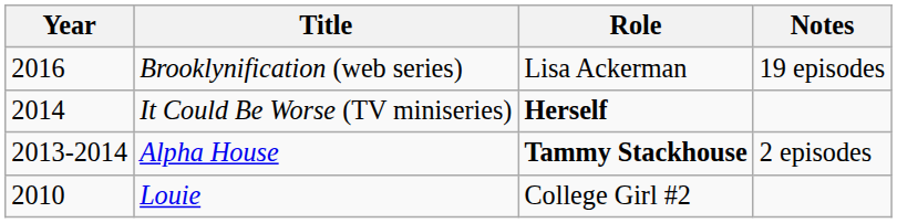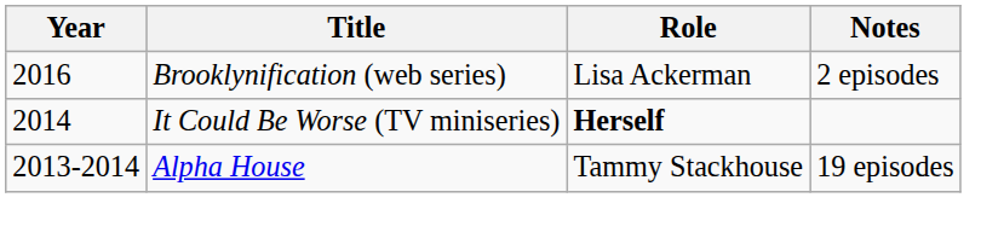Brooklynification (web series) | Notes: 19 episodes -> 2 episodes
Alpha House | Role: bold -> normal
Alpha House | Notes: 2 episodes -> 19 episodes
- row: 2010 | Louie | College Girl #2
